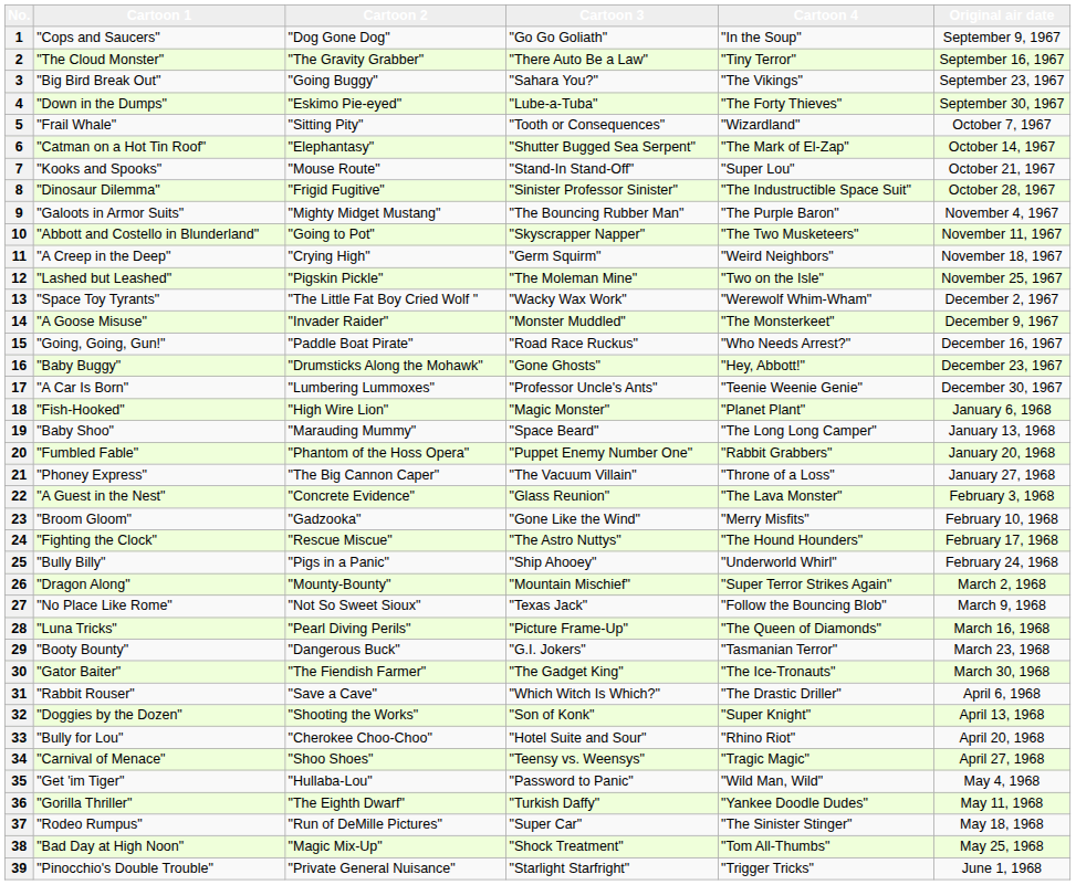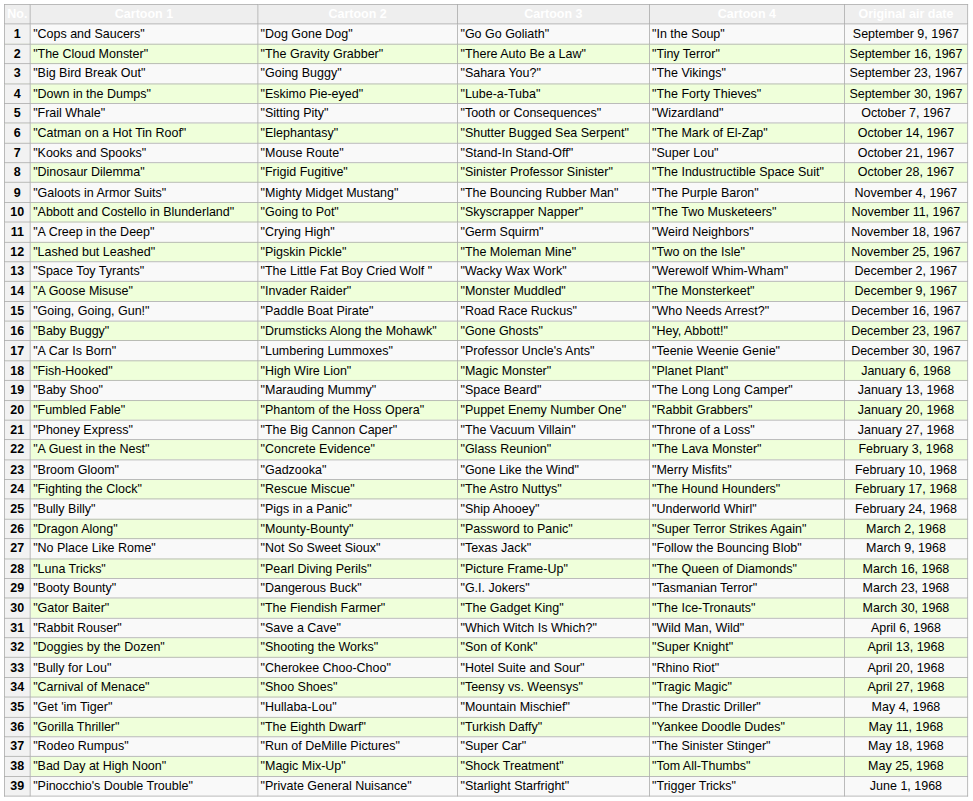26 | Cartoon 3: "Mountain Mischief" -> "Password to Panic"
31 | Cartoon 4: "The Drastic Driller" -> "Wild Man, Wild"
35 | Cartoon 3: "Password to Panic" -> "Mountain Mischief"
35 | Cartoon 4: "Wild Man, Wild" -> "The Drastic Driller"
